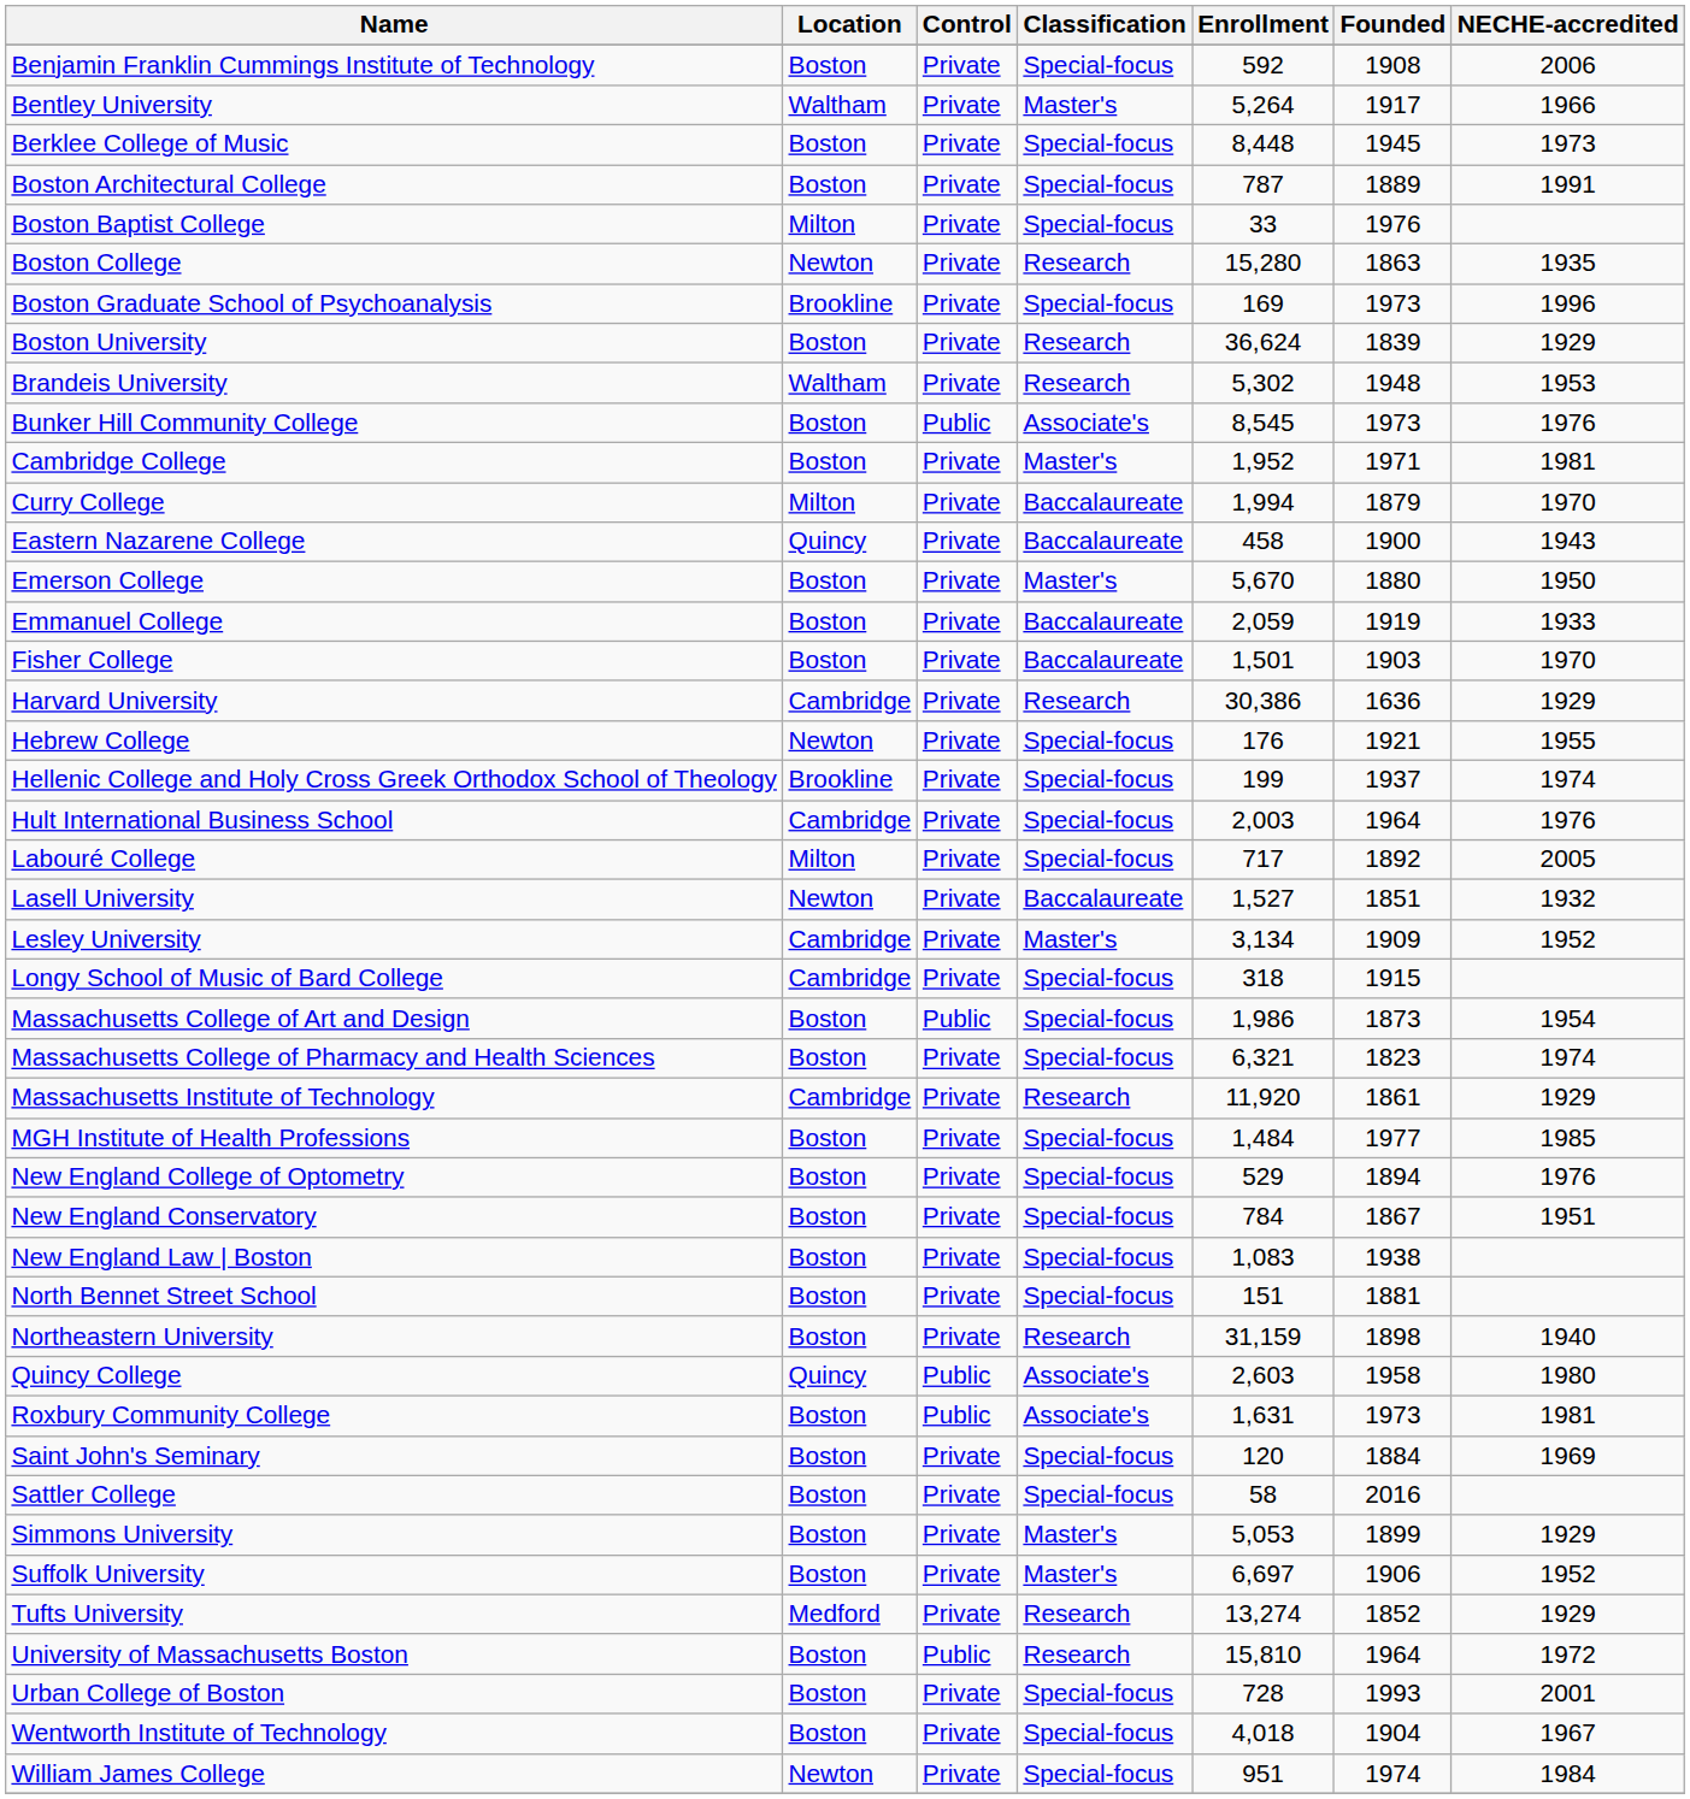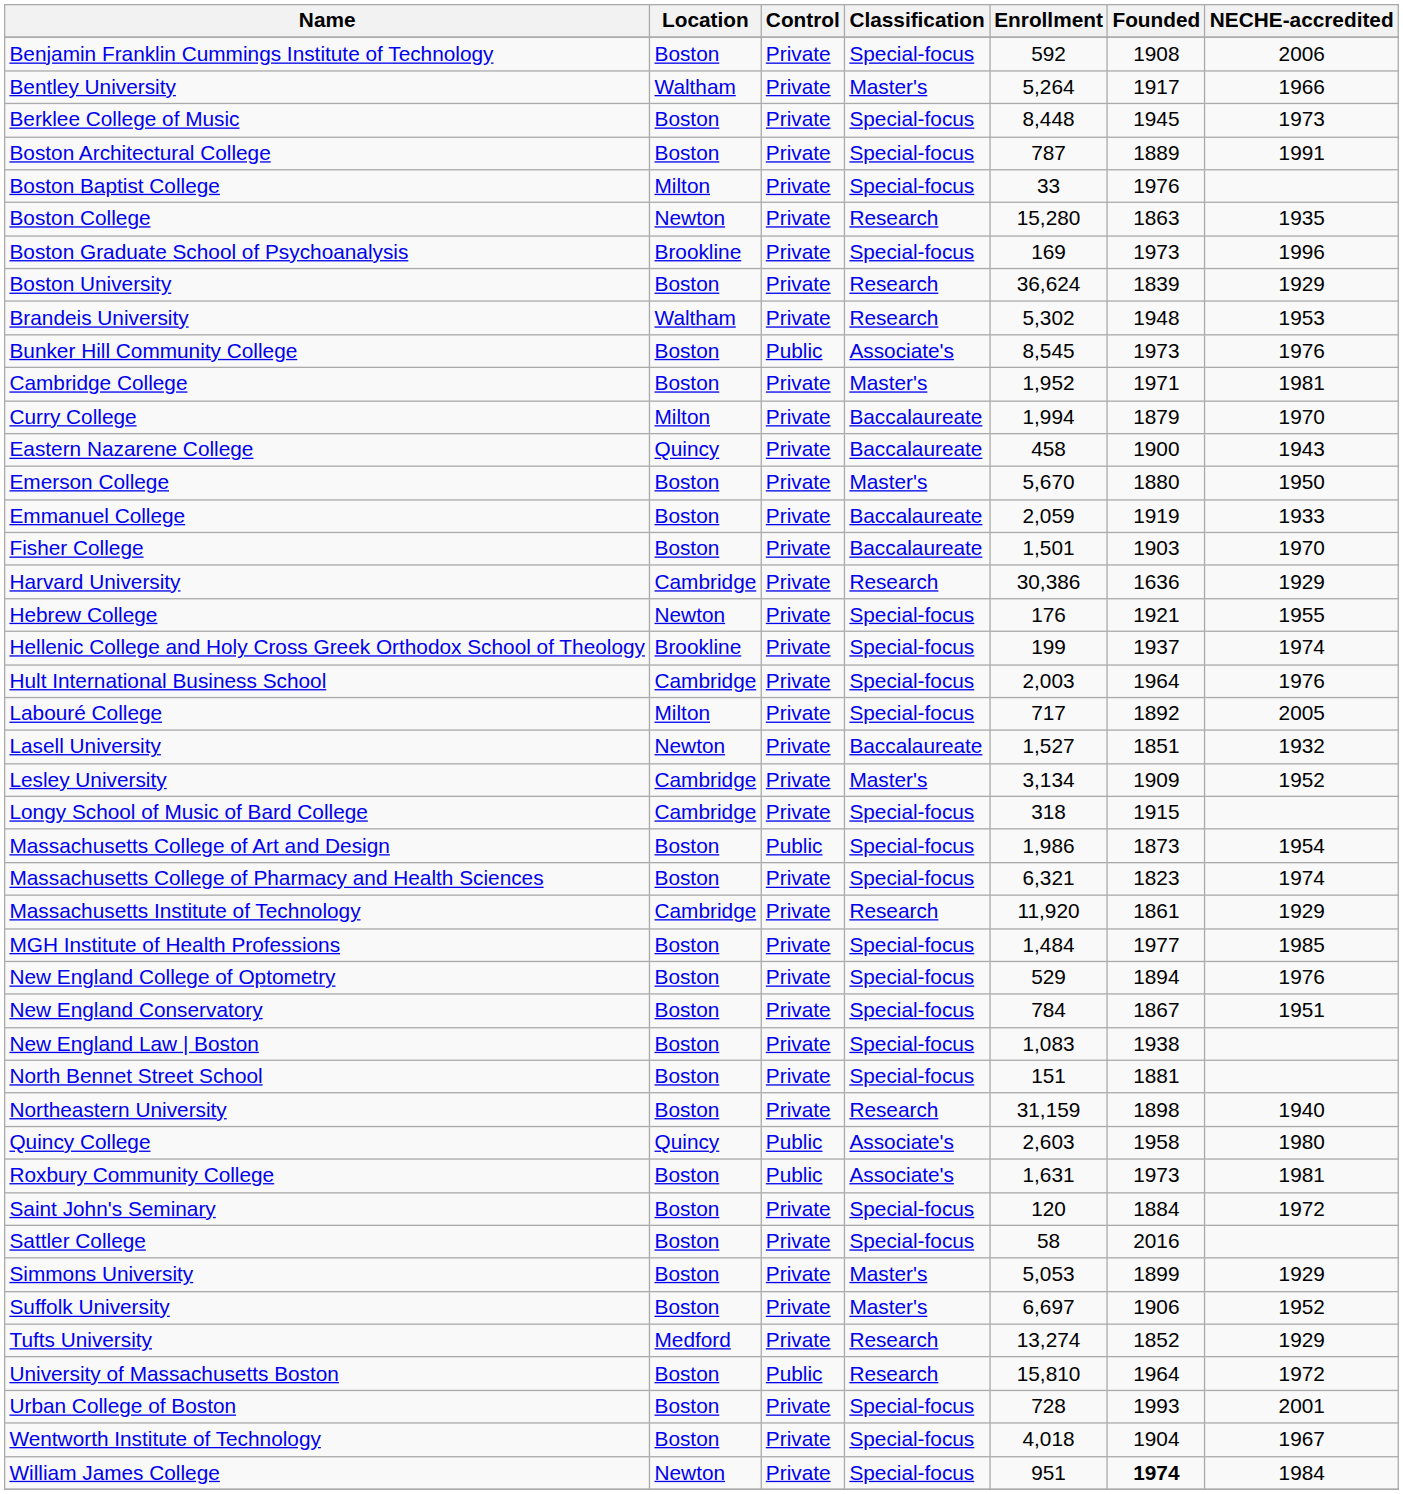Saint John's Seminary | NECHE-accredited: 1969 -> 1972
William James College | Founded: normal -> bold
